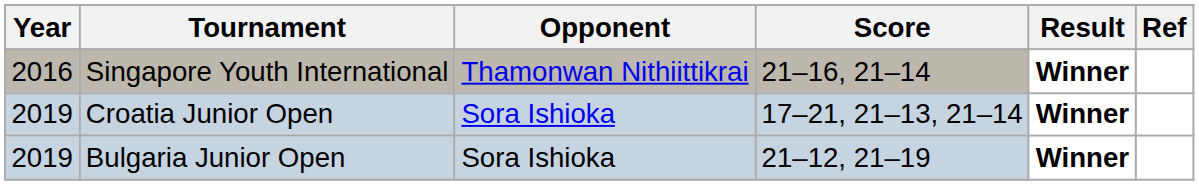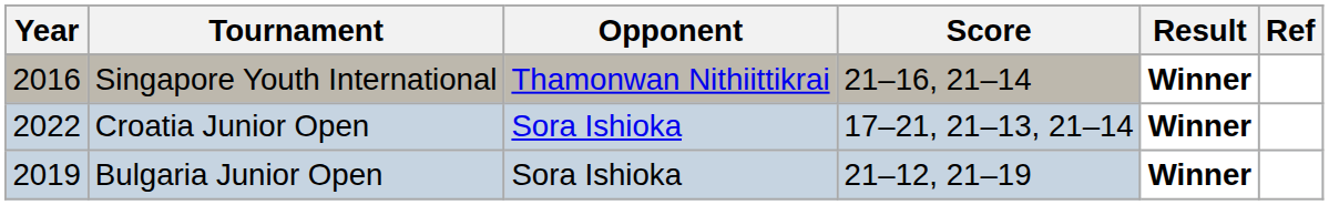Croatia Junior Open | Year: 2019 -> 2022
